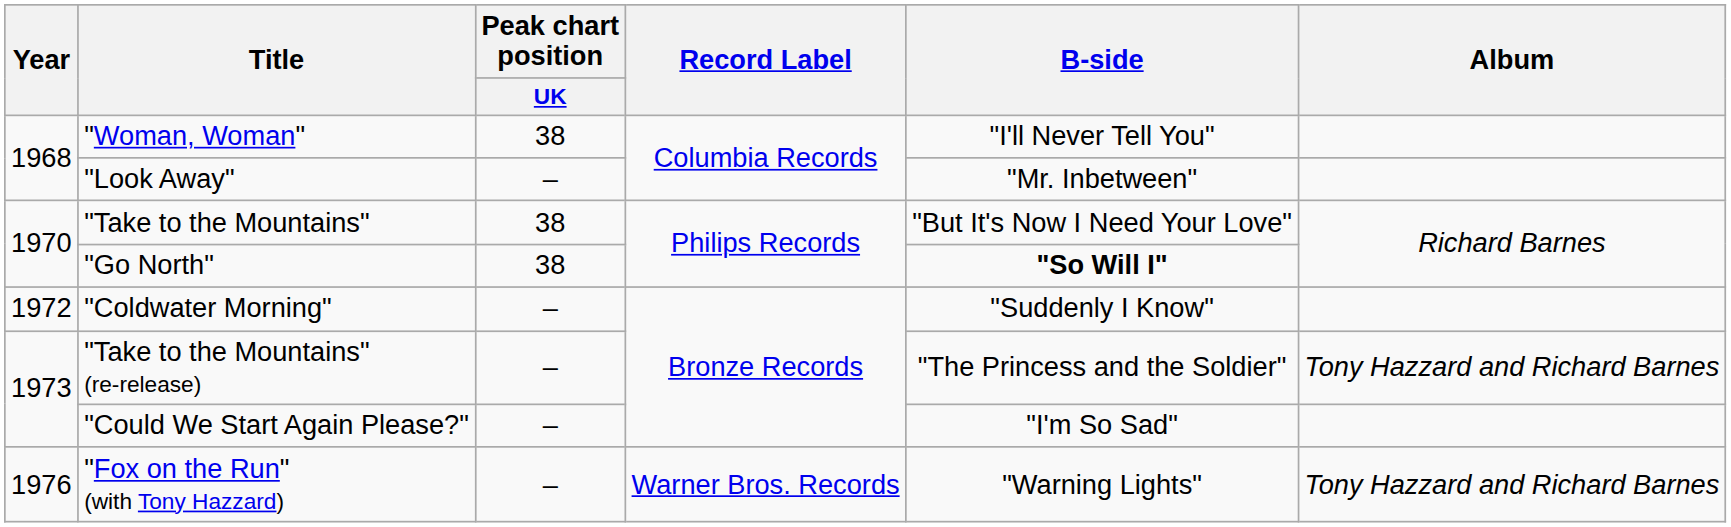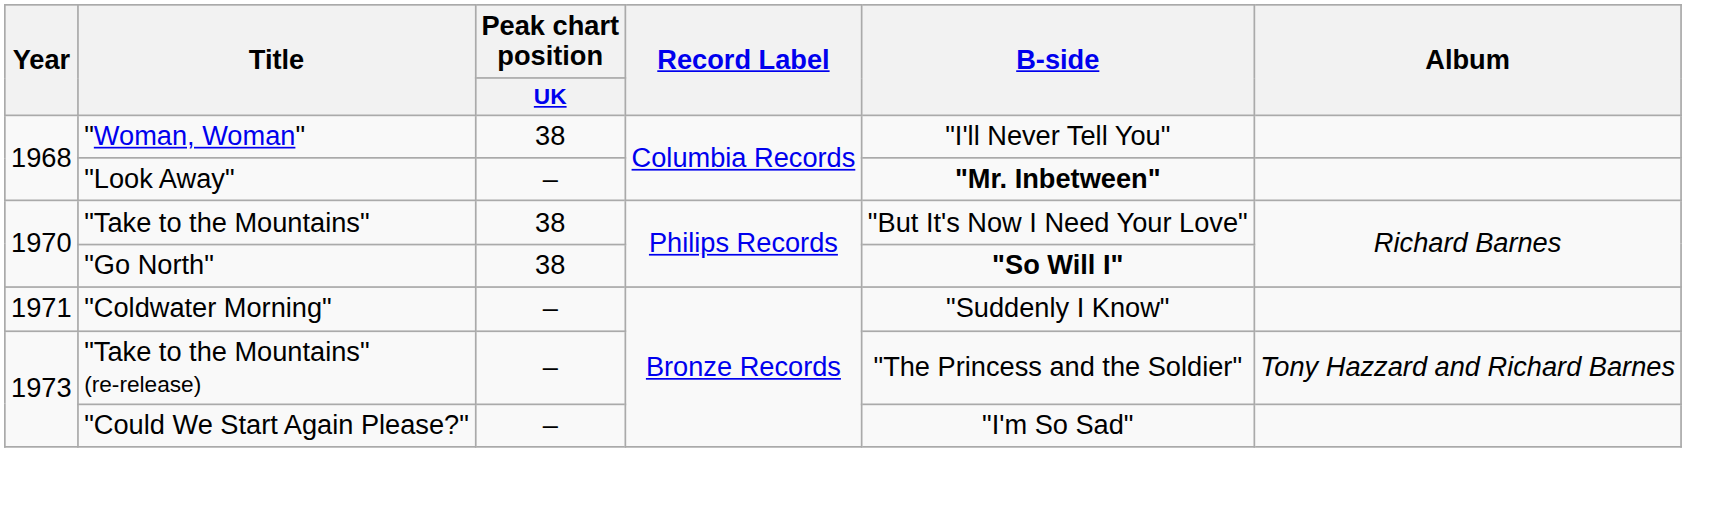"Look Away" | B-side: normal -> bold
"Coldwater Morning" | Year: 1972 -> 1971
- row: 1976 | "Fox on the Run" (with Tony Hazzard) | – | Warner Bros. Records | "Warning Lights" | Tony Hazzard and Richard Barnes
